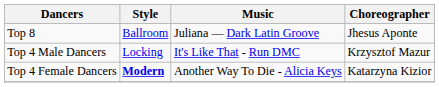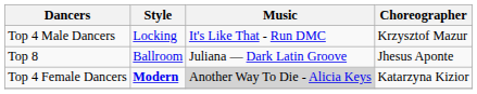rows swapped: Top 8 <-> Top 4 Male Dancers
Top 4 Female Dancers | Music: no background -> lightgrey background
